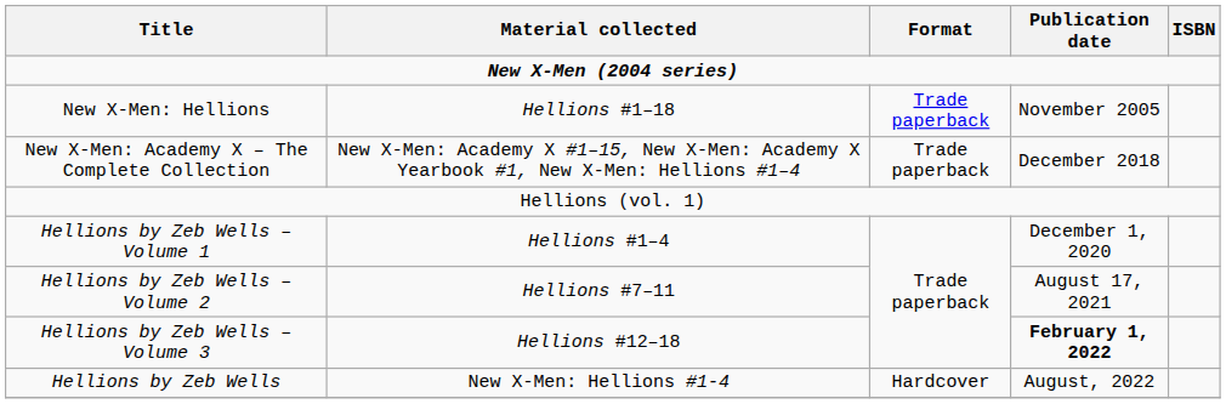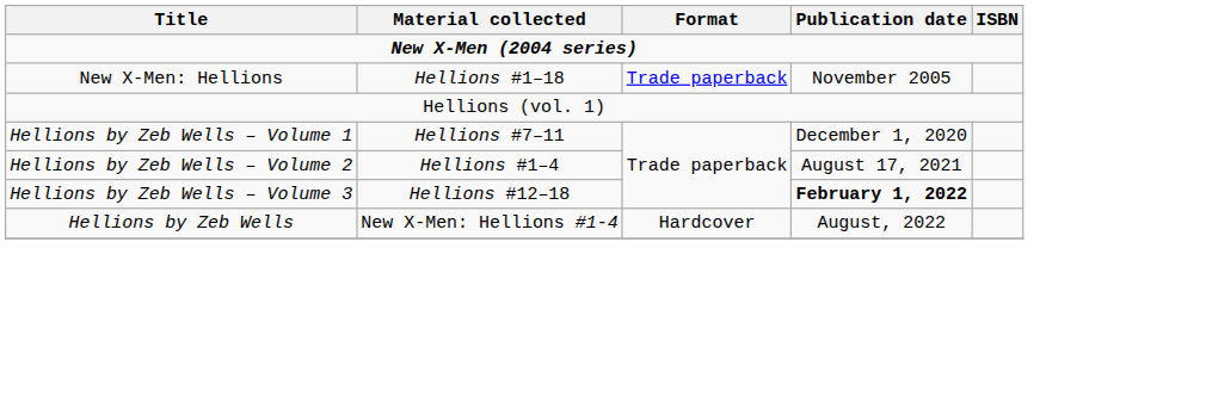- row: New X-Men: Academy X – The Complete Collection | New X-Men: Academy X #1–15, New X-Men: Academy X Yearbook #1, New X-Men: Hellions #1–4 | Trade paperback | December 2018
Hellions by Zeb Wells – Volume 1 | Material collected: Hellions #1–4 -> Hellions #7–11
Hellions by Zeb Wells – Volume 2 | Material collected: Hellions #7–11 -> Hellions #1–4
